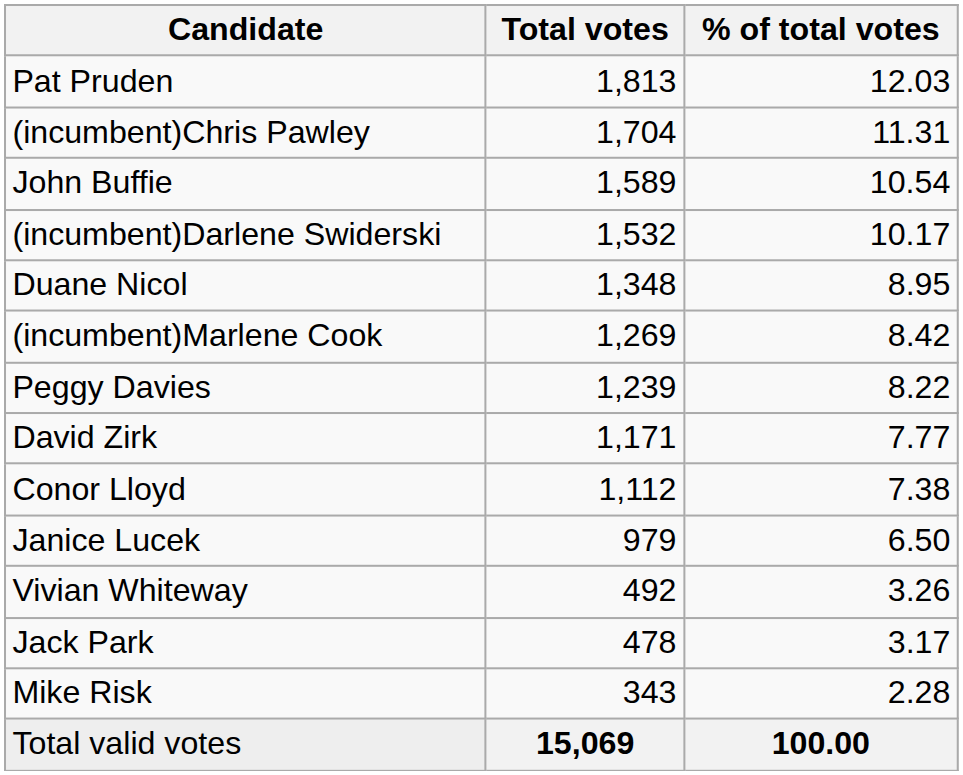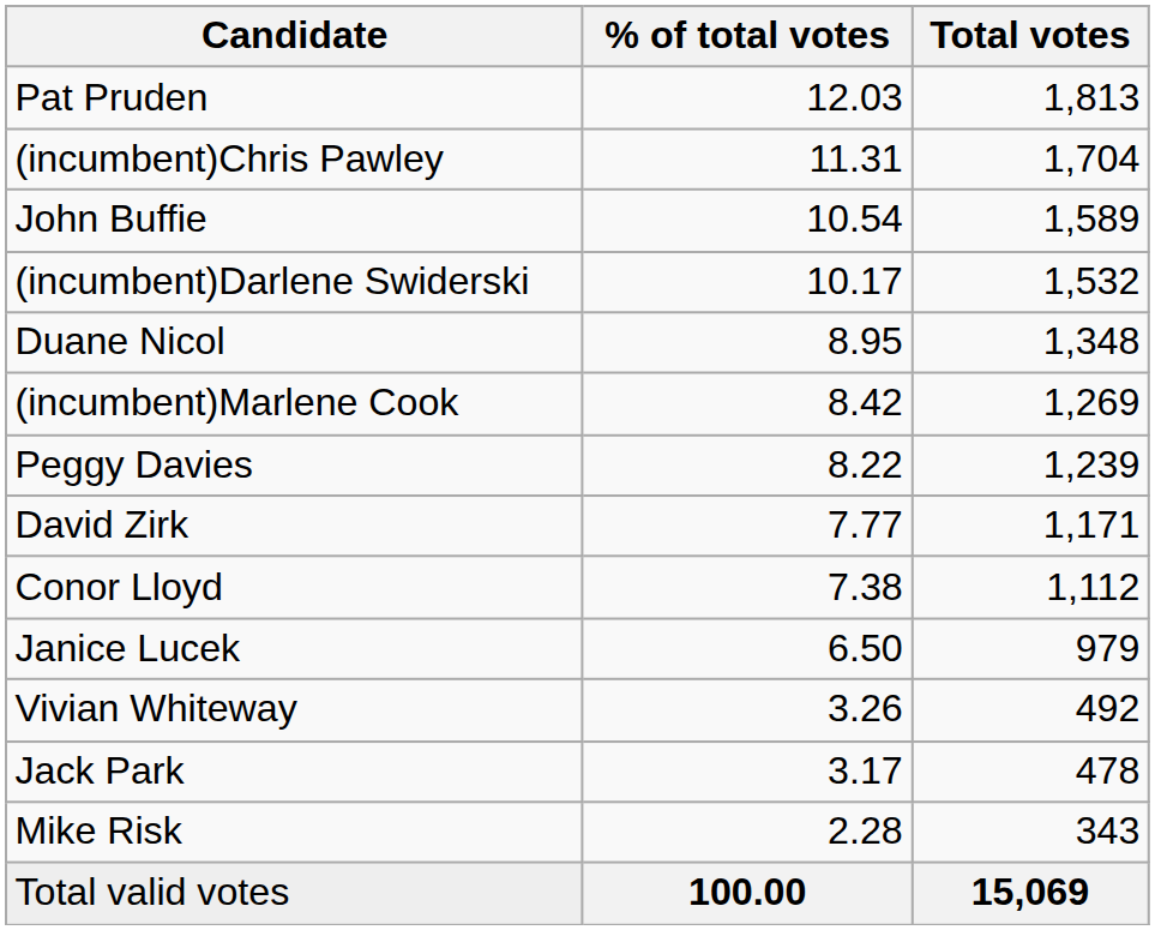columns swapped: Total votes <-> % of total votes
